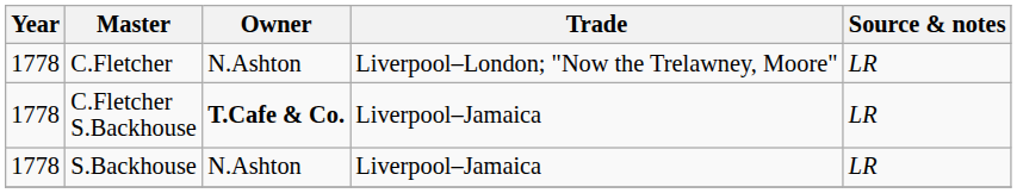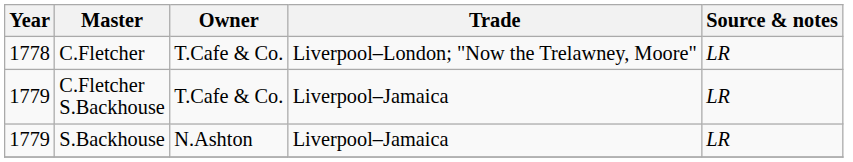C.Fletcher | Owner: N.Ashton -> T.Cafe & Co.
C.Fletcher S.Backhouse | Year: 1778 -> 1779
C.Fletcher S.Backhouse | Owner: bold -> normal
S.Backhouse | Year: 1778 -> 1779
